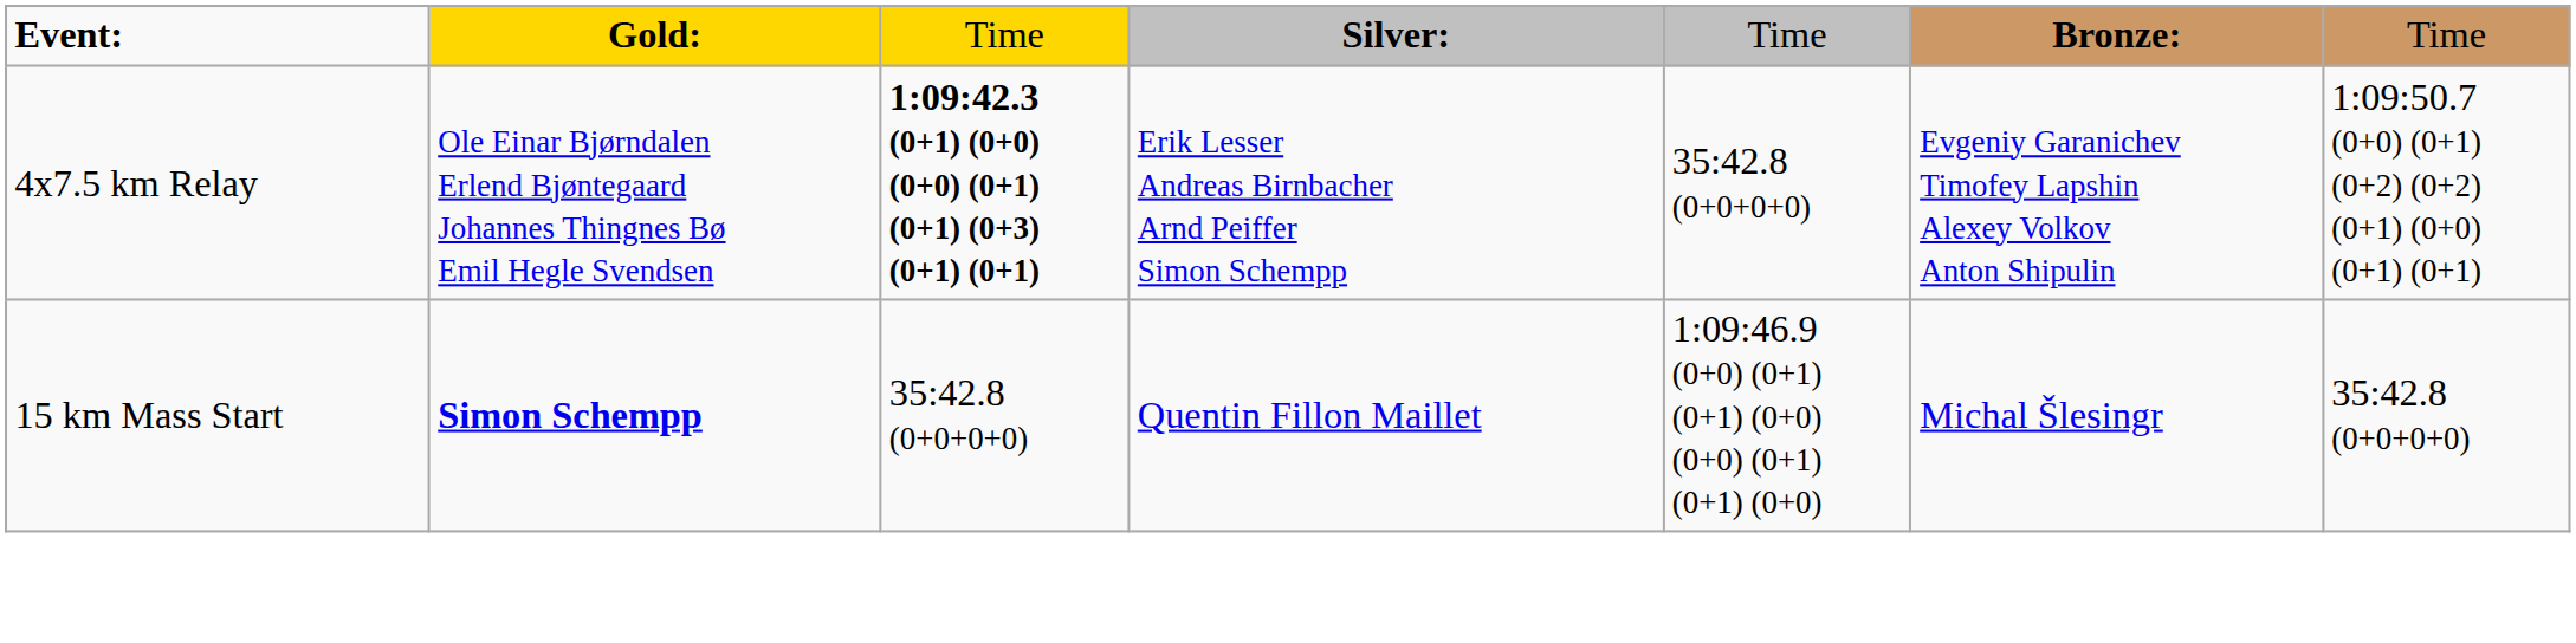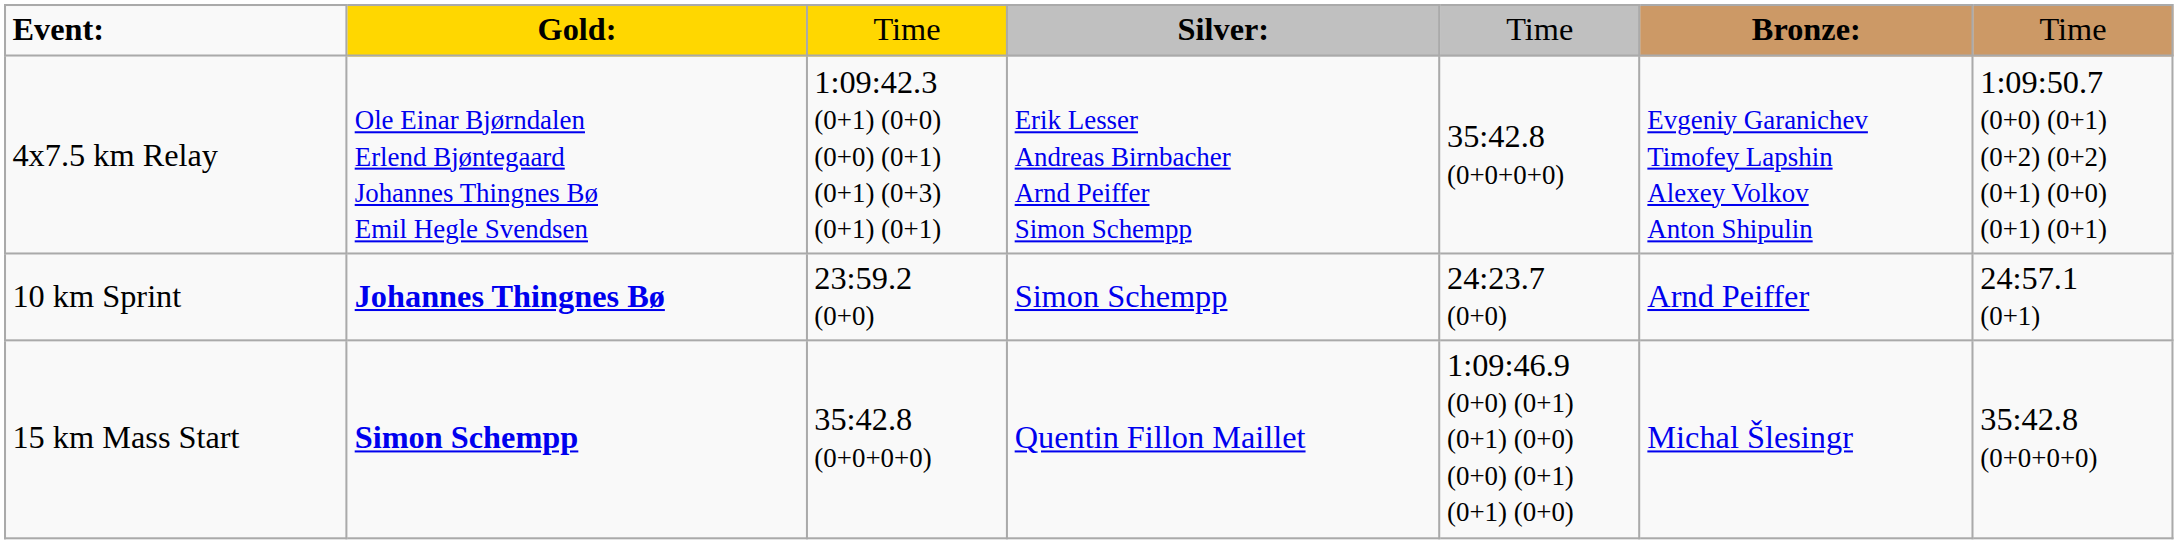4x7.5 km Relay | column 3: bold -> normal
+ row: 10 km Sprint | Johannes Thingnes Bø | 23:59.2 (0+0) | Simon Schempp | 24:23.7 (0+0) | Arnd Peiffer | 24:57.1 (0+1)
